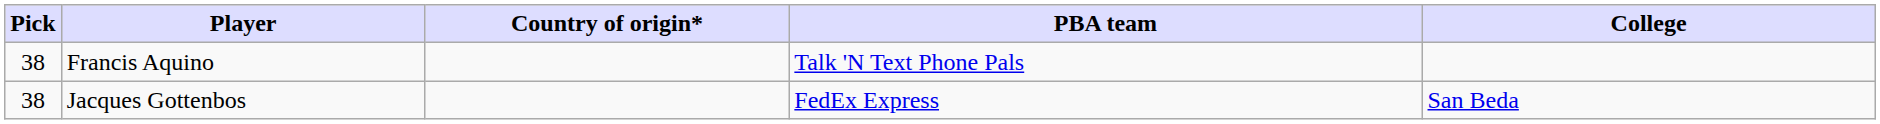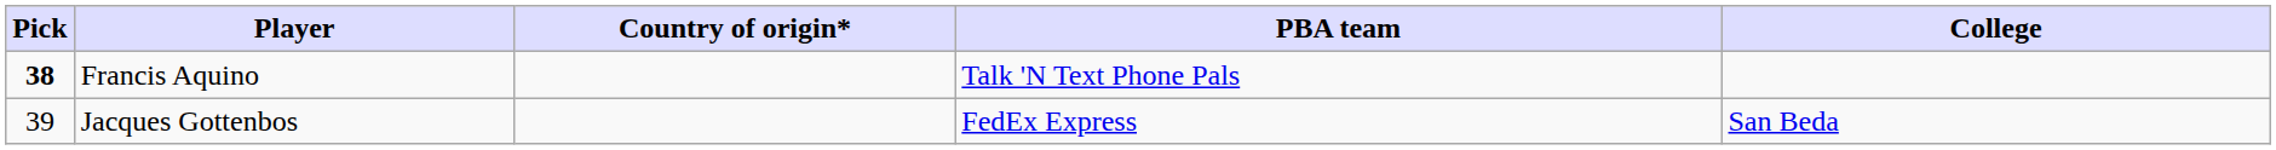Francis Aquino | Pick: normal -> bold
Jacques Gottenbos | Pick: 38 -> 39
